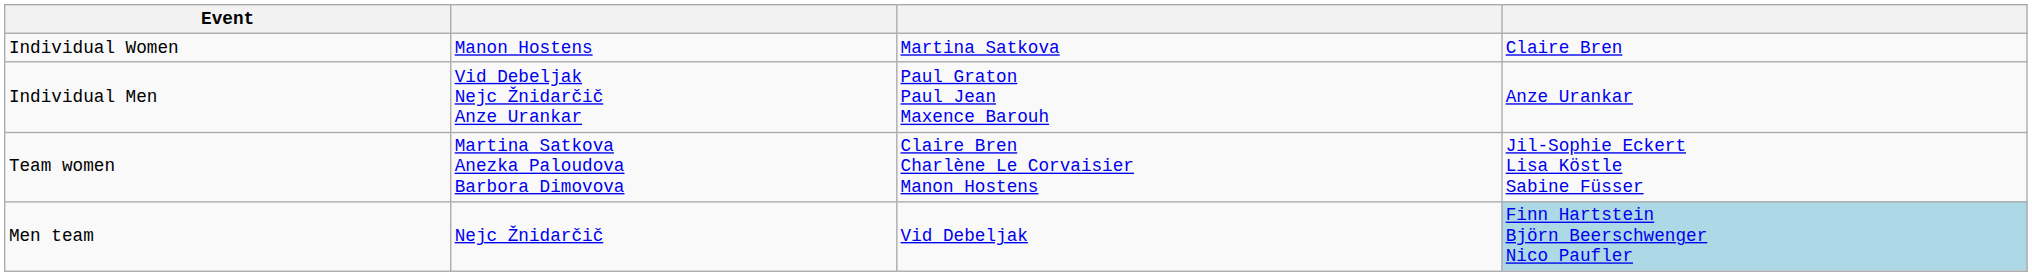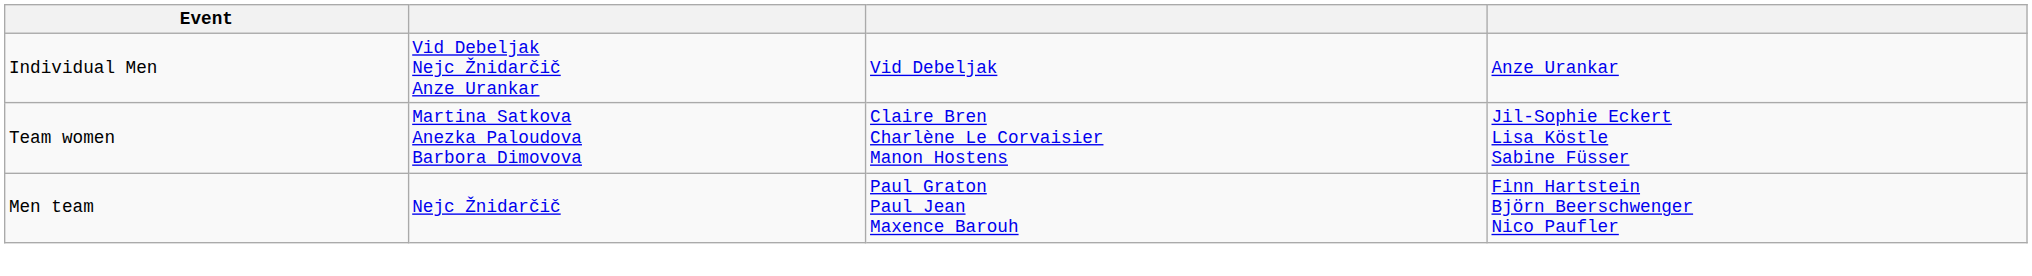- row: Individual Women | Manon Hostens | Martina Satkova | Claire Bren
Individual Men | column 3: Paul Graton Paul Jean Maxence Barouh -> Vid Debeljak
Men team | column 3: Vid Debeljak -> Paul Graton Paul Jean Maxence Barouh
Men team | column 4: lightblue background -> no background
